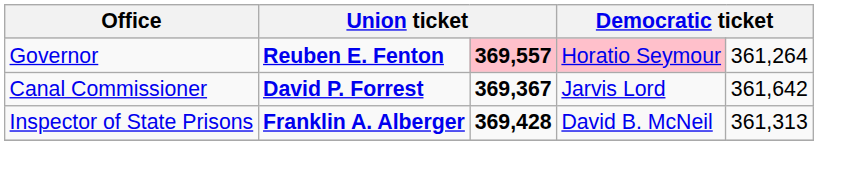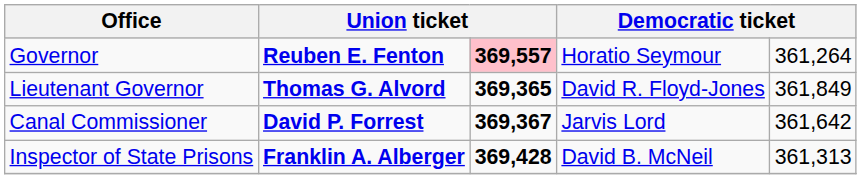Governor | column 4: pink background -> no background
+ row: Lieutenant Governor | Thomas G. Alvord | 369,365 | David R. Floyd-Jones | 361,849
